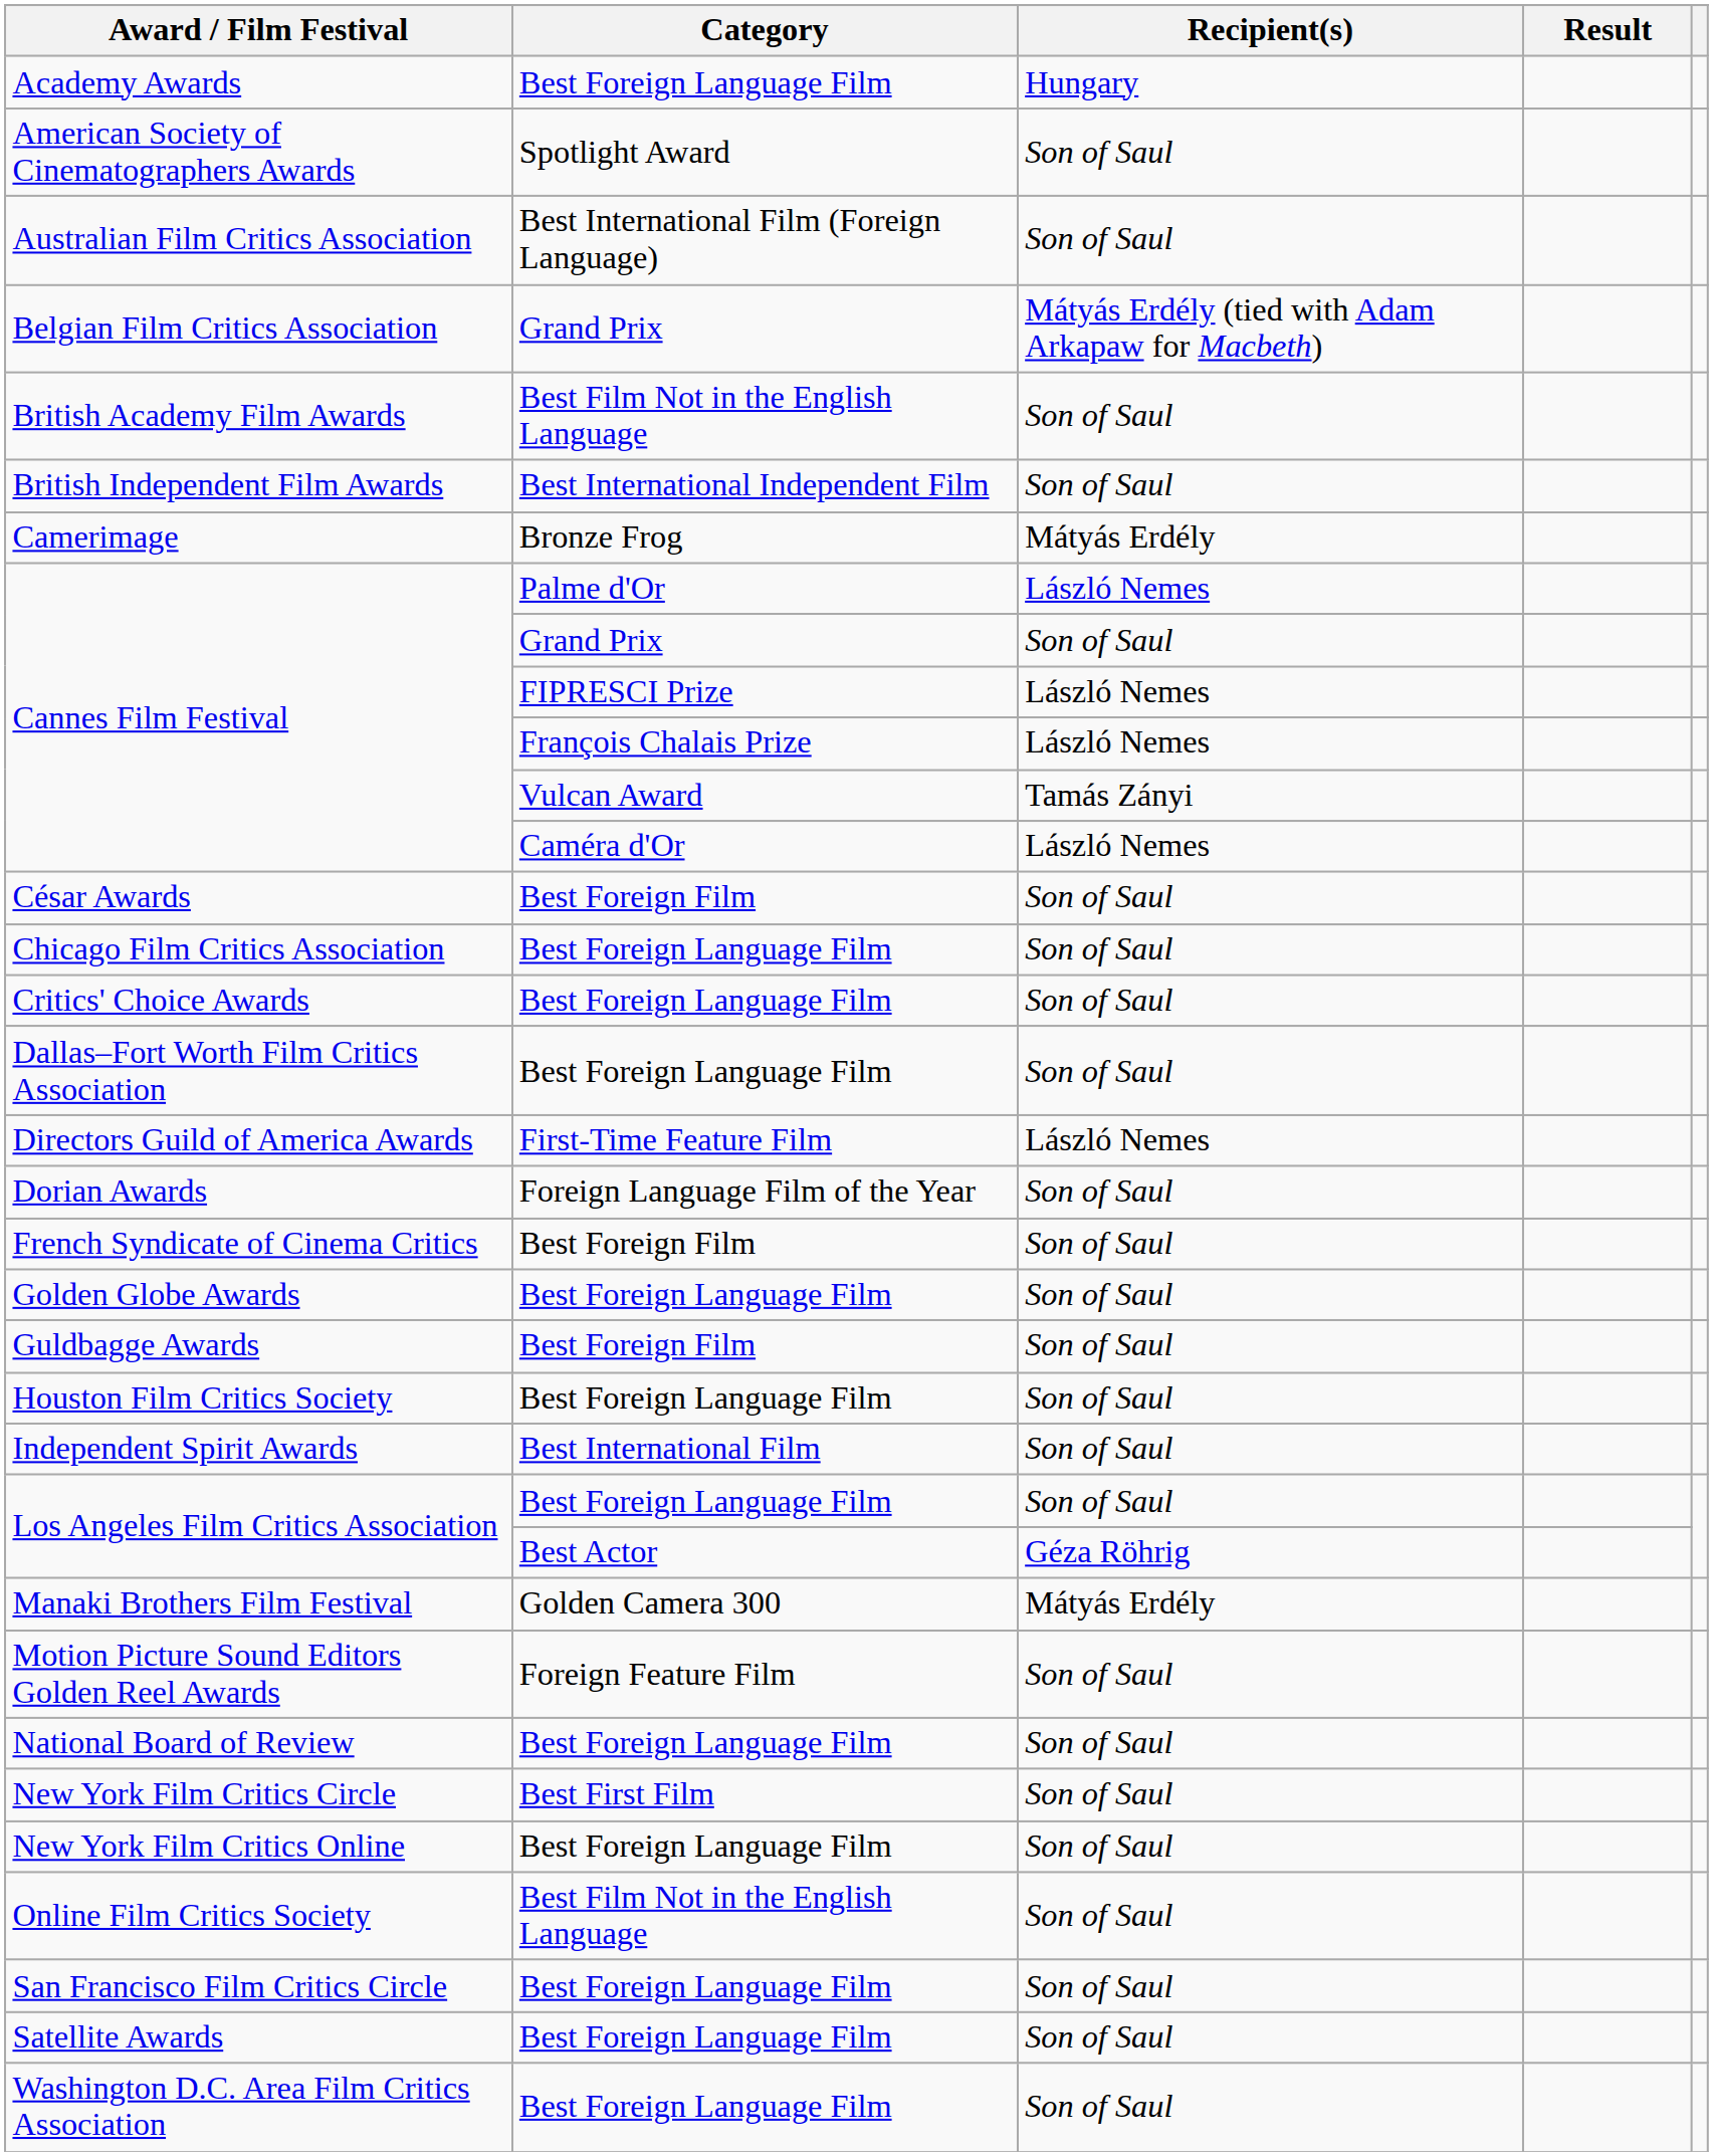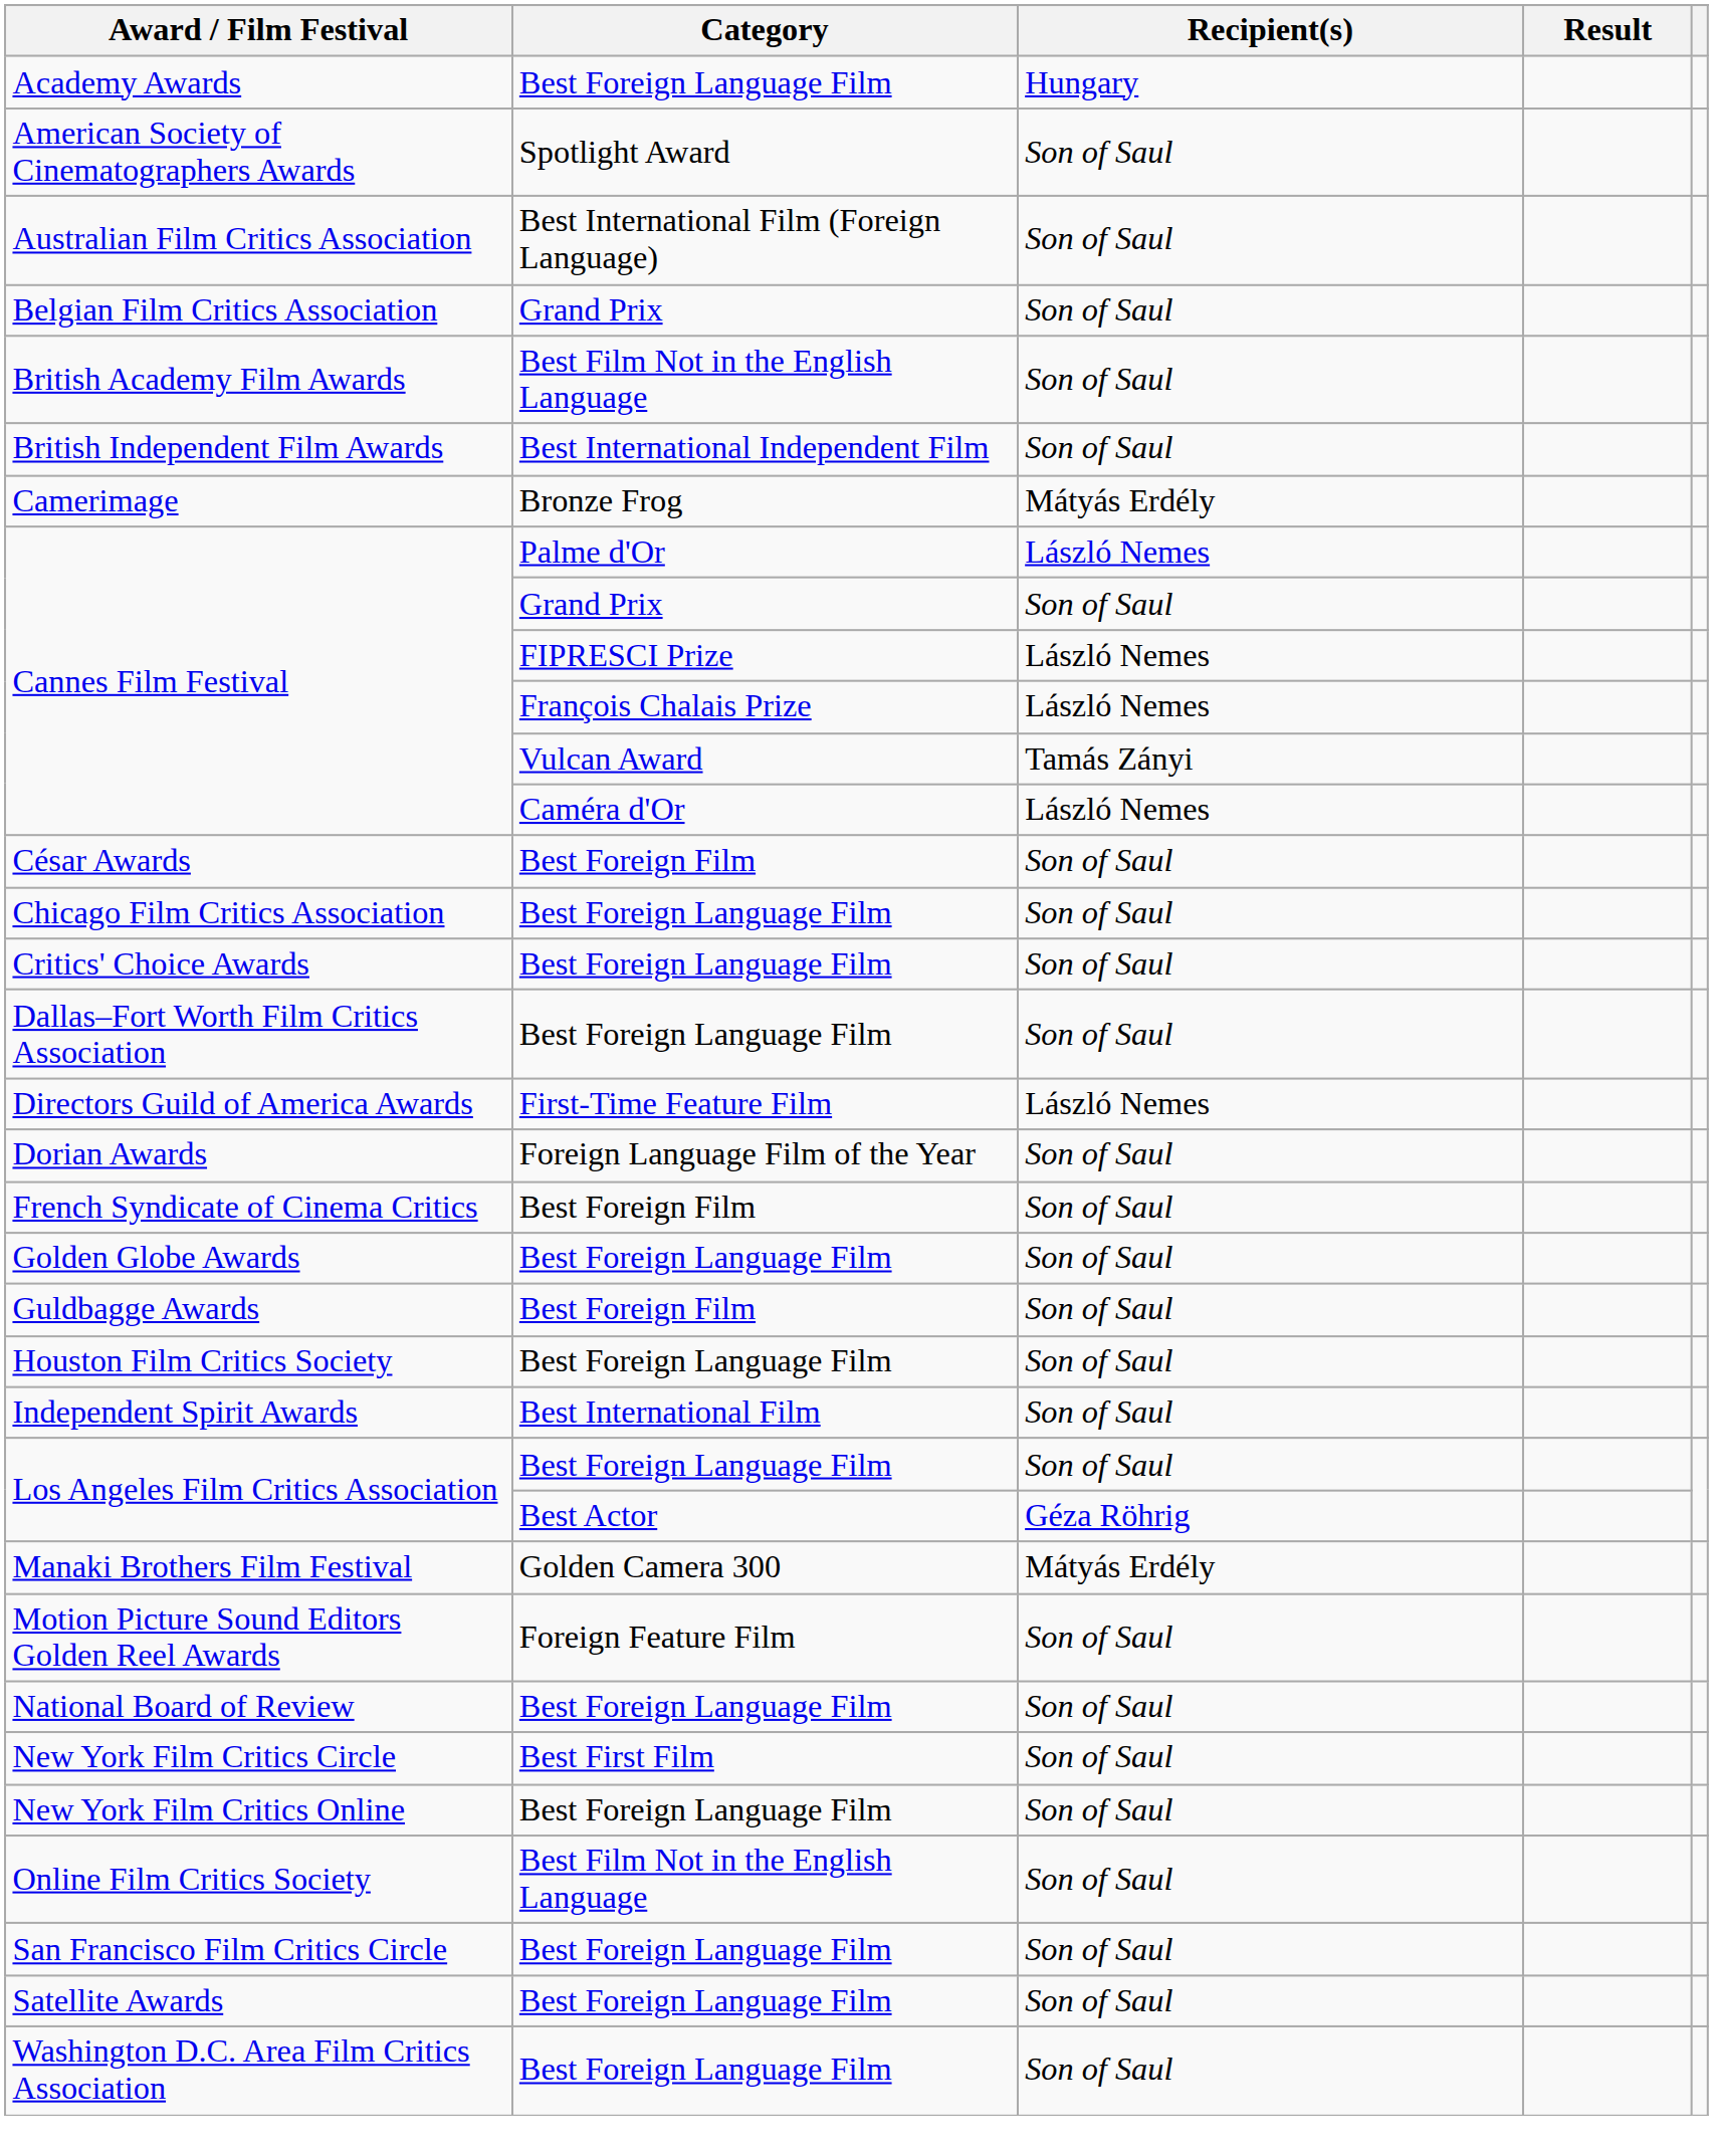Belgian Film Critics Association | Recipient(s): Mátyás Erdély (tied with Adam Arkapaw for Macbeth) -> Son of Saul
